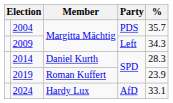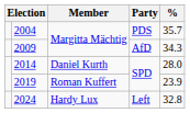2009 | Party: Left -> AfD
2014 | %: 28.3 -> 28.0
2024 | Party: AfD -> Left
2024 | %: 33.1 -> 32.8
